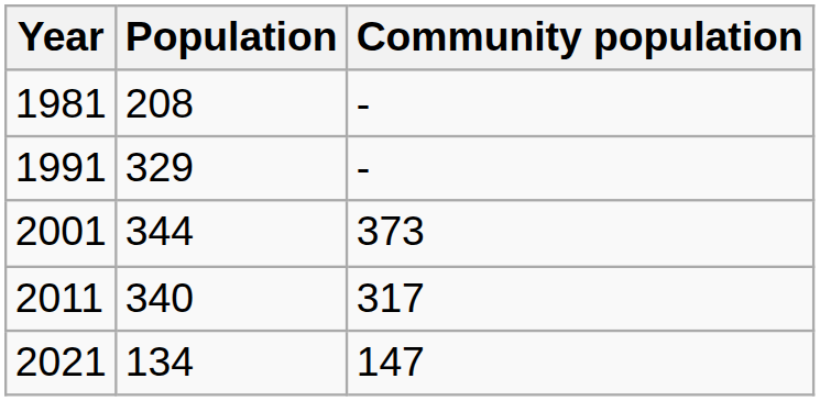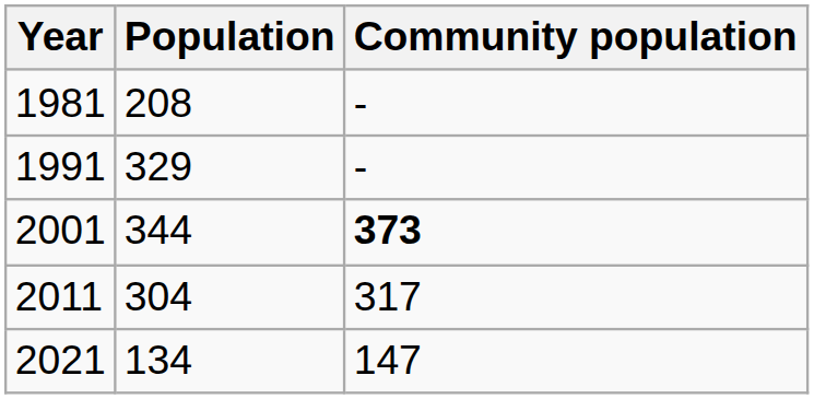2001 | Community population: normal -> bold
2011 | Population: 340 -> 304
